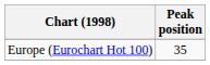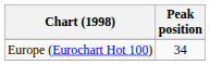Europe (Eurochart Hot 100) | Peak position: 35 -> 34
